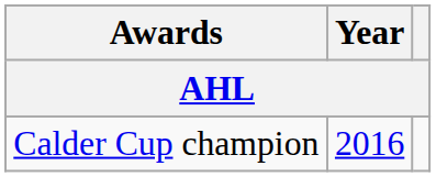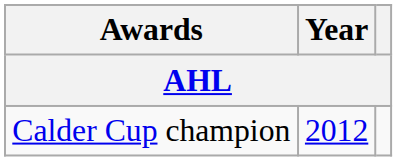Calder Cup champion | Year: 2016 -> 2012
